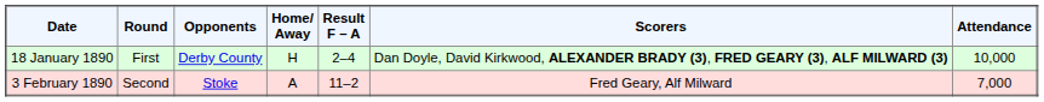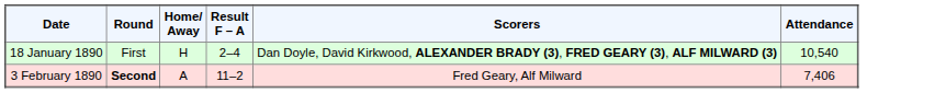- column: Opponents | Derby County | Stoke
18 January 1890 | Attendance: 10,000 -> 10,540
3 February 1890 | Round: normal -> bold
3 February 1890 | Attendance: 7,000 -> 7,406
